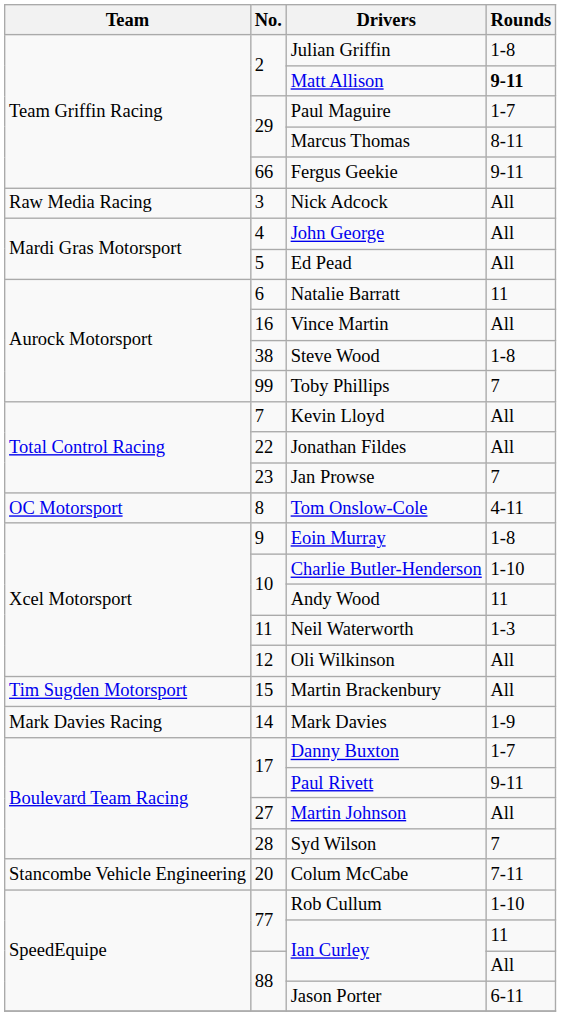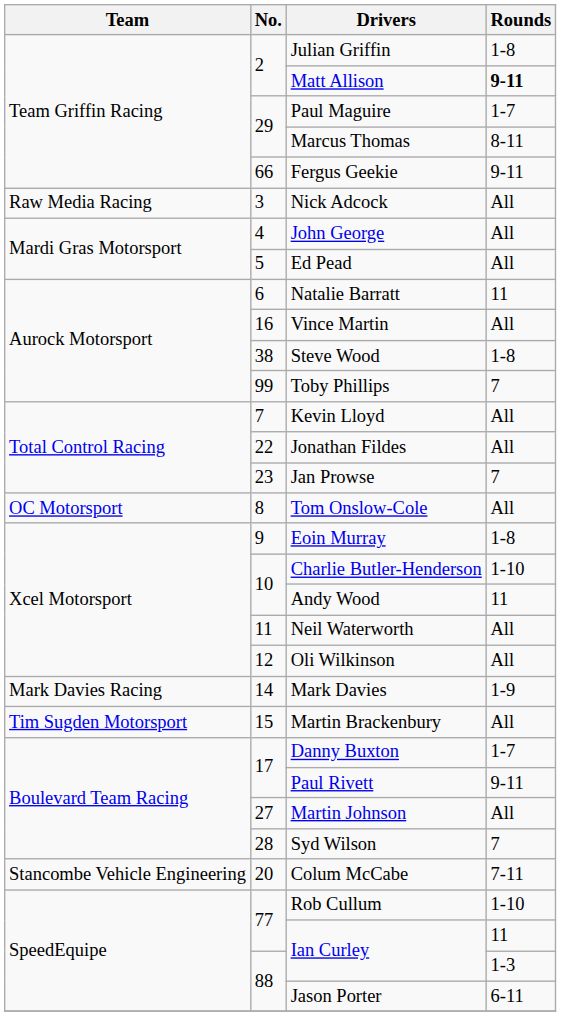Tom Onslow-Cole | Rounds: 4-11 -> All
Neil Waterworth | Rounds: 1-3 -> All
rows swapped: Mark Davies <-> Martin Brackenbury
88 / Ian Curley | Rounds: All -> 1-3
